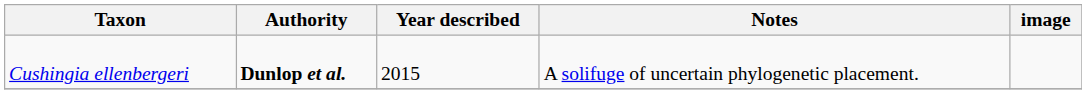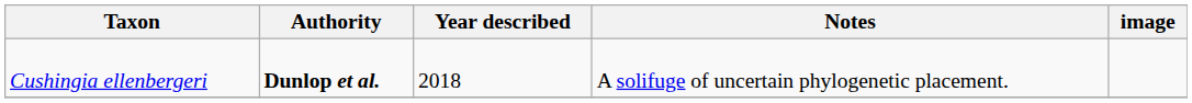Cushingia ellenbergeri | Year described: 2015 -> 2018
